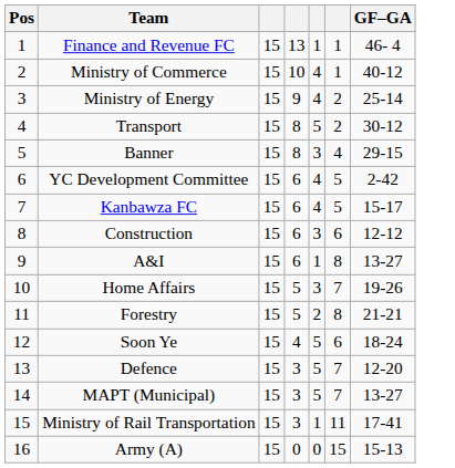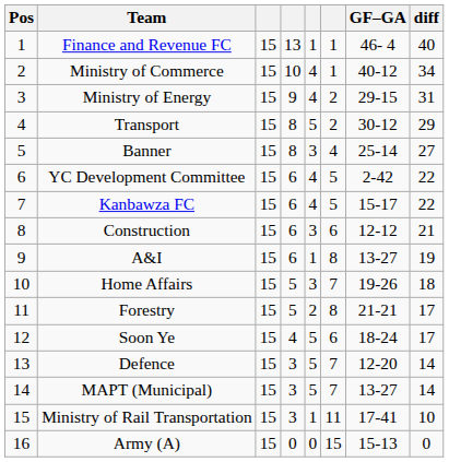+ column: diff | 40 | 34 | 31 | 29 | 27 | 22 | 22 | 21 | 19 | 18 | 17 | 17 | 14 | 14 | 10 | 0
Ministry of Energy | GF–GA: 25-14 -> 29-15
Banner | GF–GA: 29-15 -> 25-14
